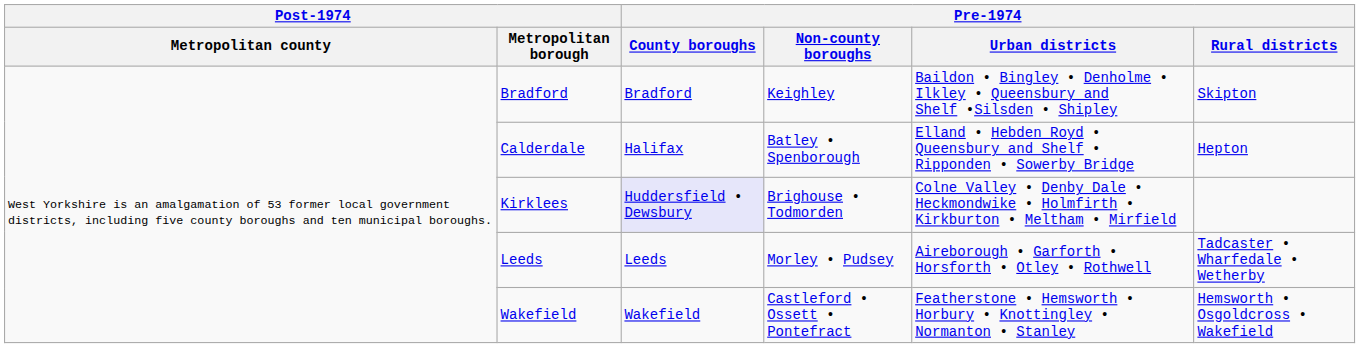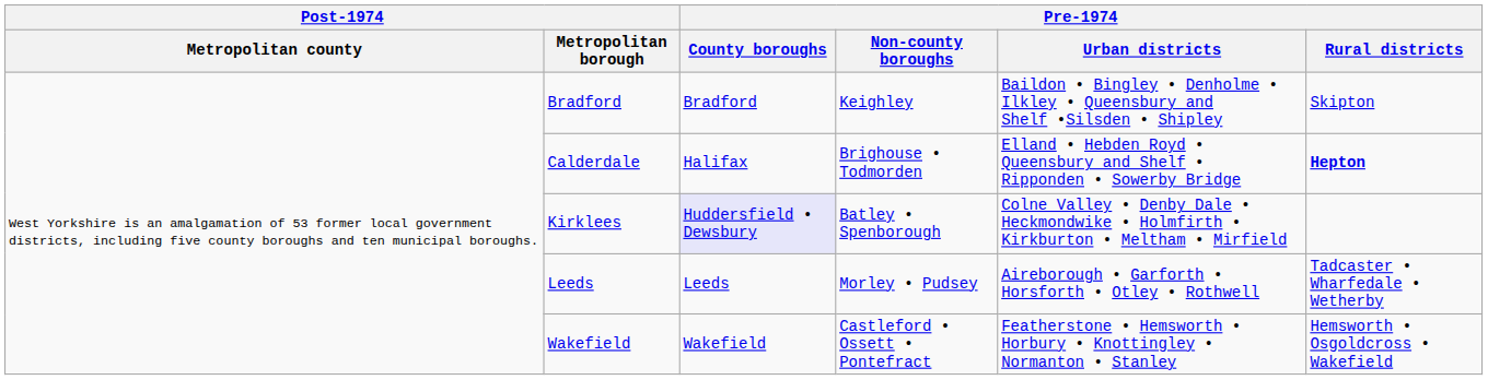Calderdale | Pre-1974 / Non-county boroughs: Batley • Spenborough -> Brighouse • Todmorden
Calderdale | Pre-1974 / Rural districts: normal -> bold
Kirklees | Pre-1974 / Non-county boroughs: Brighouse • Todmorden -> Batley • Spenborough
